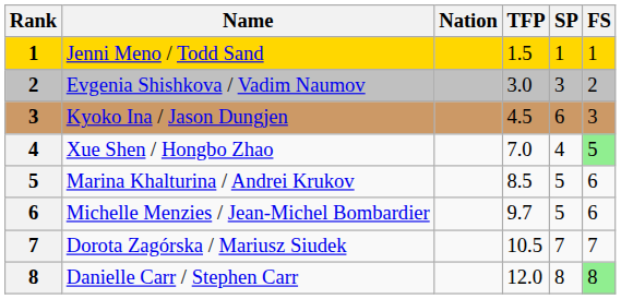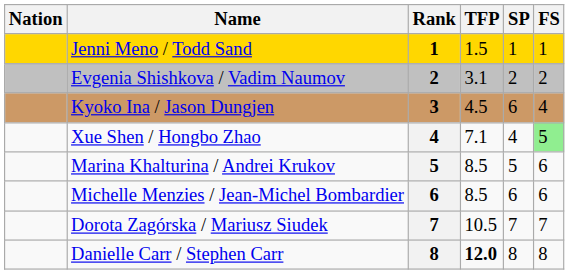columns swapped: Rank <-> Nation
Evgenia Shishkova / Vadim Naumov | TFP: 3.0 -> 3.1
Evgenia Shishkova / Vadim Naumov | SP: 3 -> 2
Kyoko Ina / Jason Dungjen | FS: 3 -> 4
Xue Shen / Hongbo Zhao | TFP: 7.0 -> 7.1
Michelle Menzies / Jean-Michel Bombardier | TFP: 9.7 -> 8.5
Michelle Menzies / Jean-Michel Bombardier | SP: 5 -> 6
Danielle Carr / Stephen Carr | TFP: normal -> bold
Danielle Carr / Stephen Carr | FS: lightgreen background -> no background
